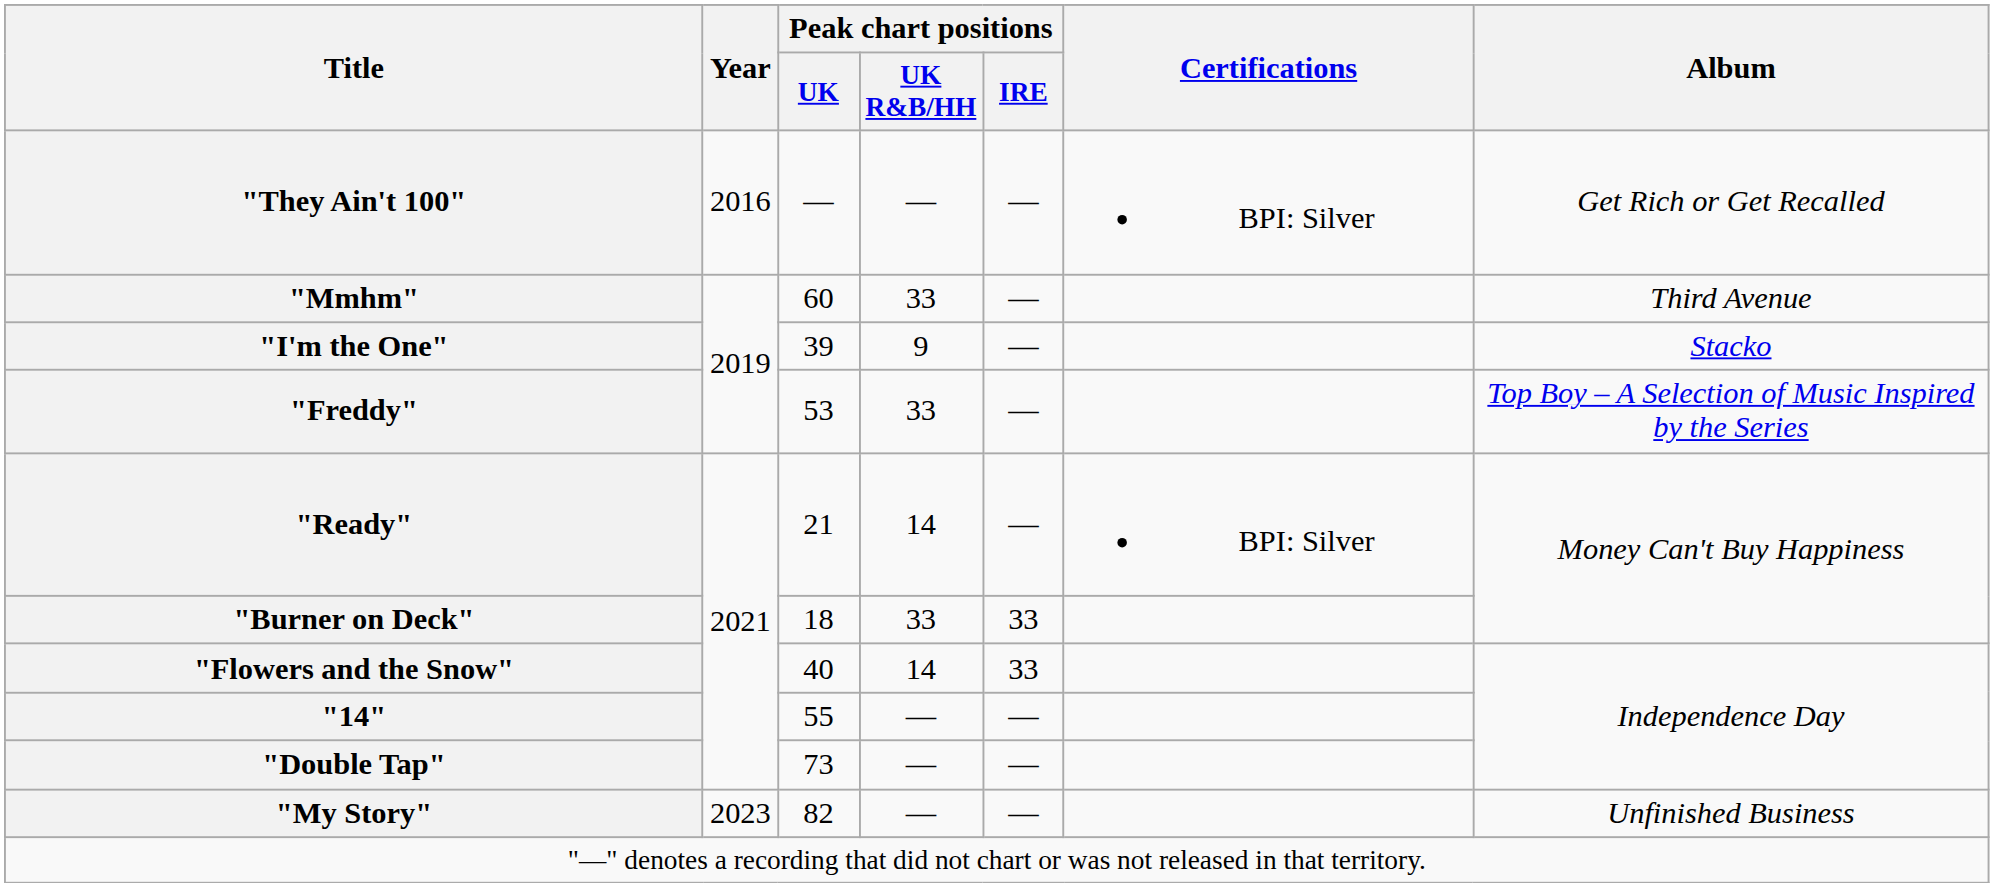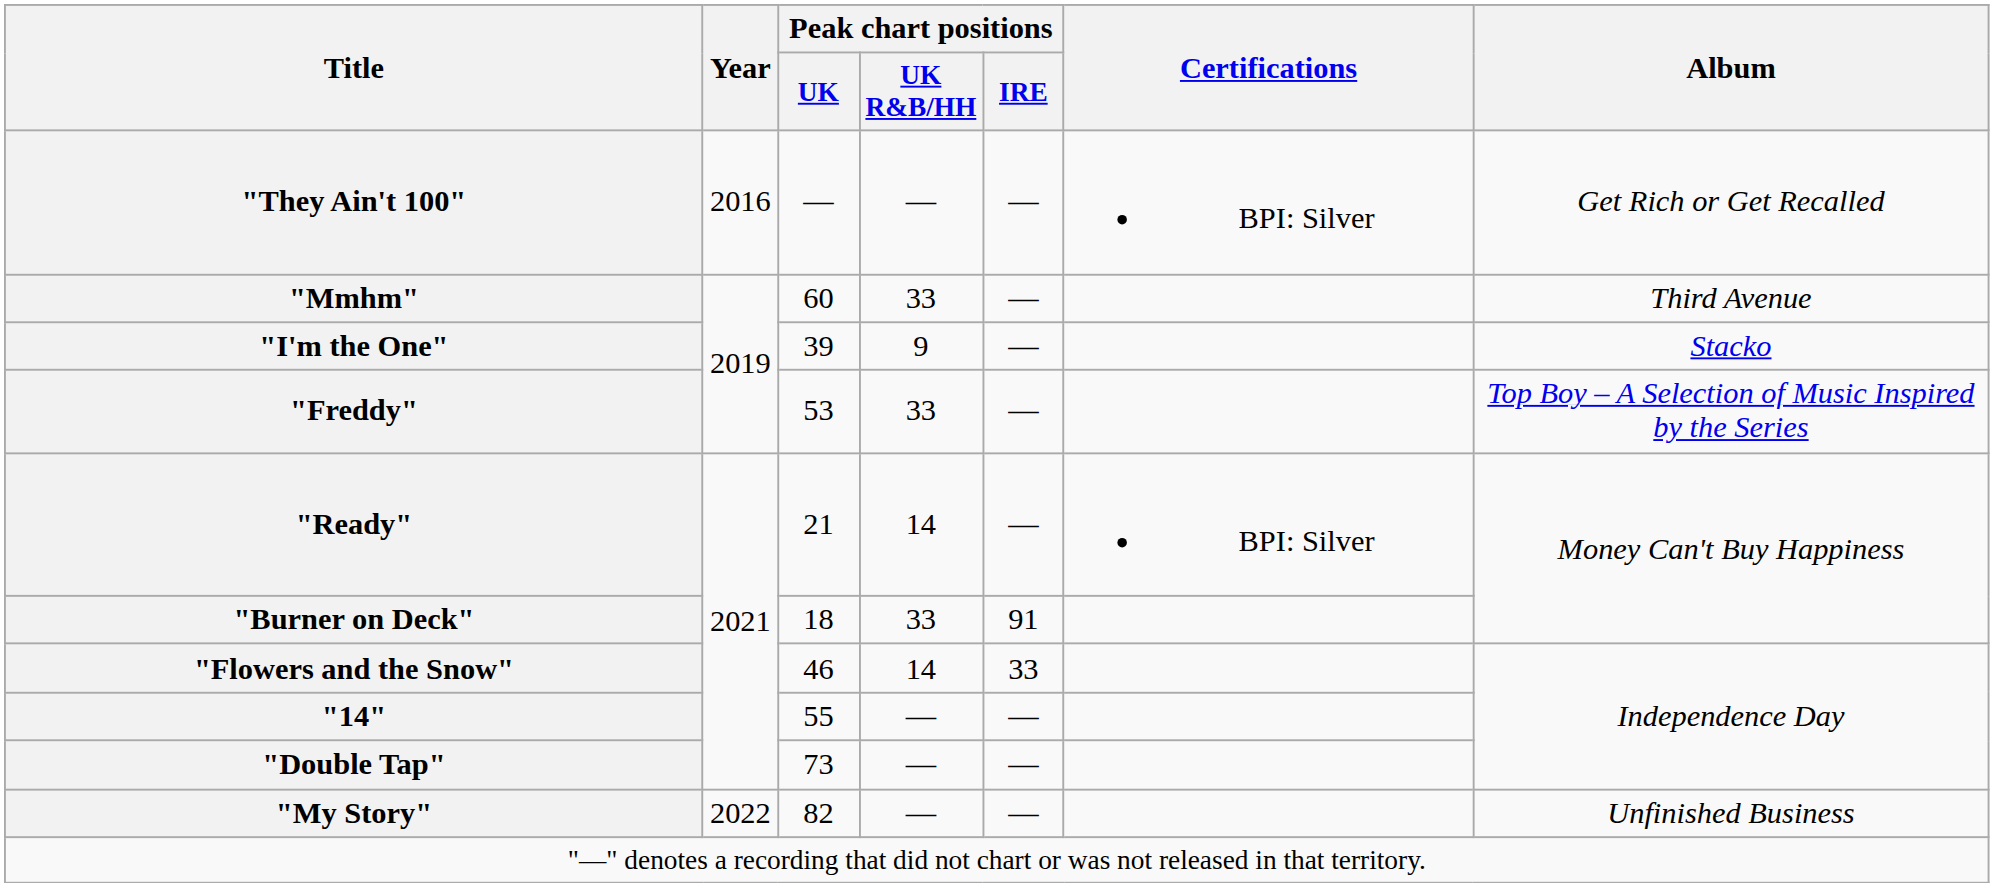"Burner on Deck" | Peak chart positions / IRE: 33 -> 91
"Flowers and the Snow" | Peak chart positions / UK: 40 -> 46
"My Story" | Year: 2023 -> 2022
